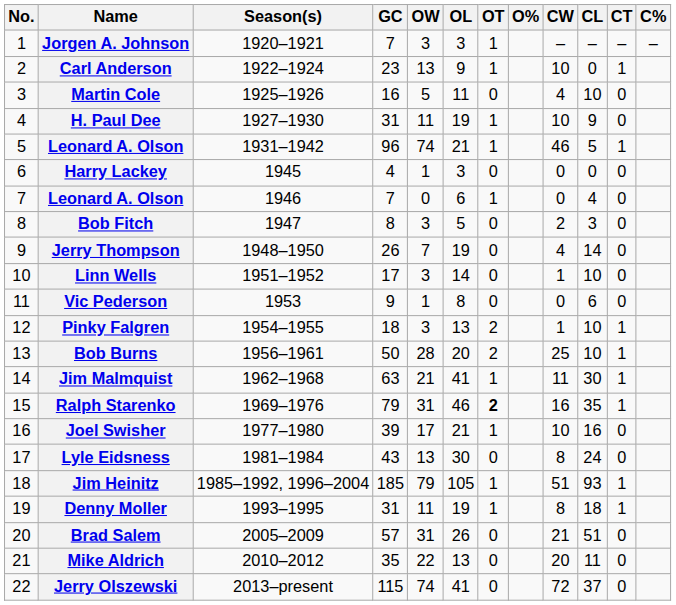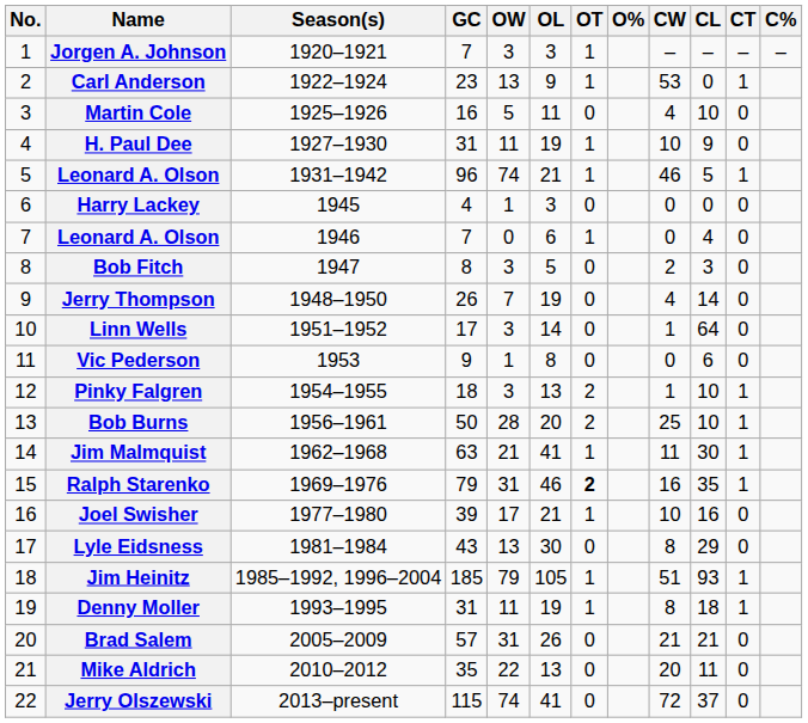Carl Anderson | CW: 10 -> 53
Linn Wells | CL: 10 -> 64
Lyle Eidsness | CL: 24 -> 29
Brad Salem | CL: 51 -> 21
